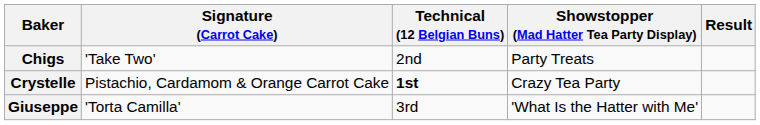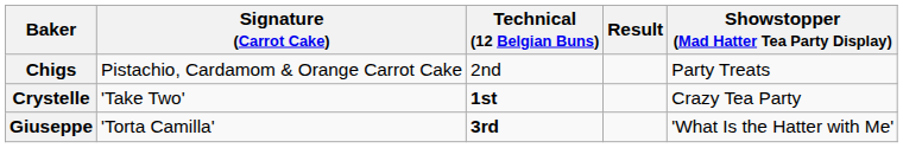columns swapped: Showstopper (Mad Hatter Tea Party Display) <-> Result
Chigs | Signature (Carrot Cake): 'Take Two' -> Pistachio, Cardamom & Orange Carrot Cake
Crystelle | Signature (Carrot Cake): Pistachio, Cardamom & Orange Carrot Cake -> 'Take Two'
Giuseppe | Technical (12 Belgian Buns): normal -> bold
